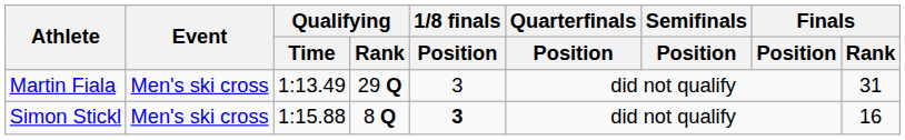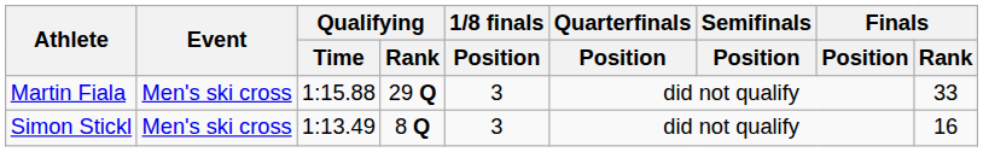Martin Fiala | Qualifying / Time: 1:13.49 -> 1:15.88
Martin Fiala | Finals / Rank: 31 -> 33
Simon Stickl | Qualifying / Time: 1:15.88 -> 1:13.49
Simon Stickl | 1/8 finals / Position: bold -> normal
